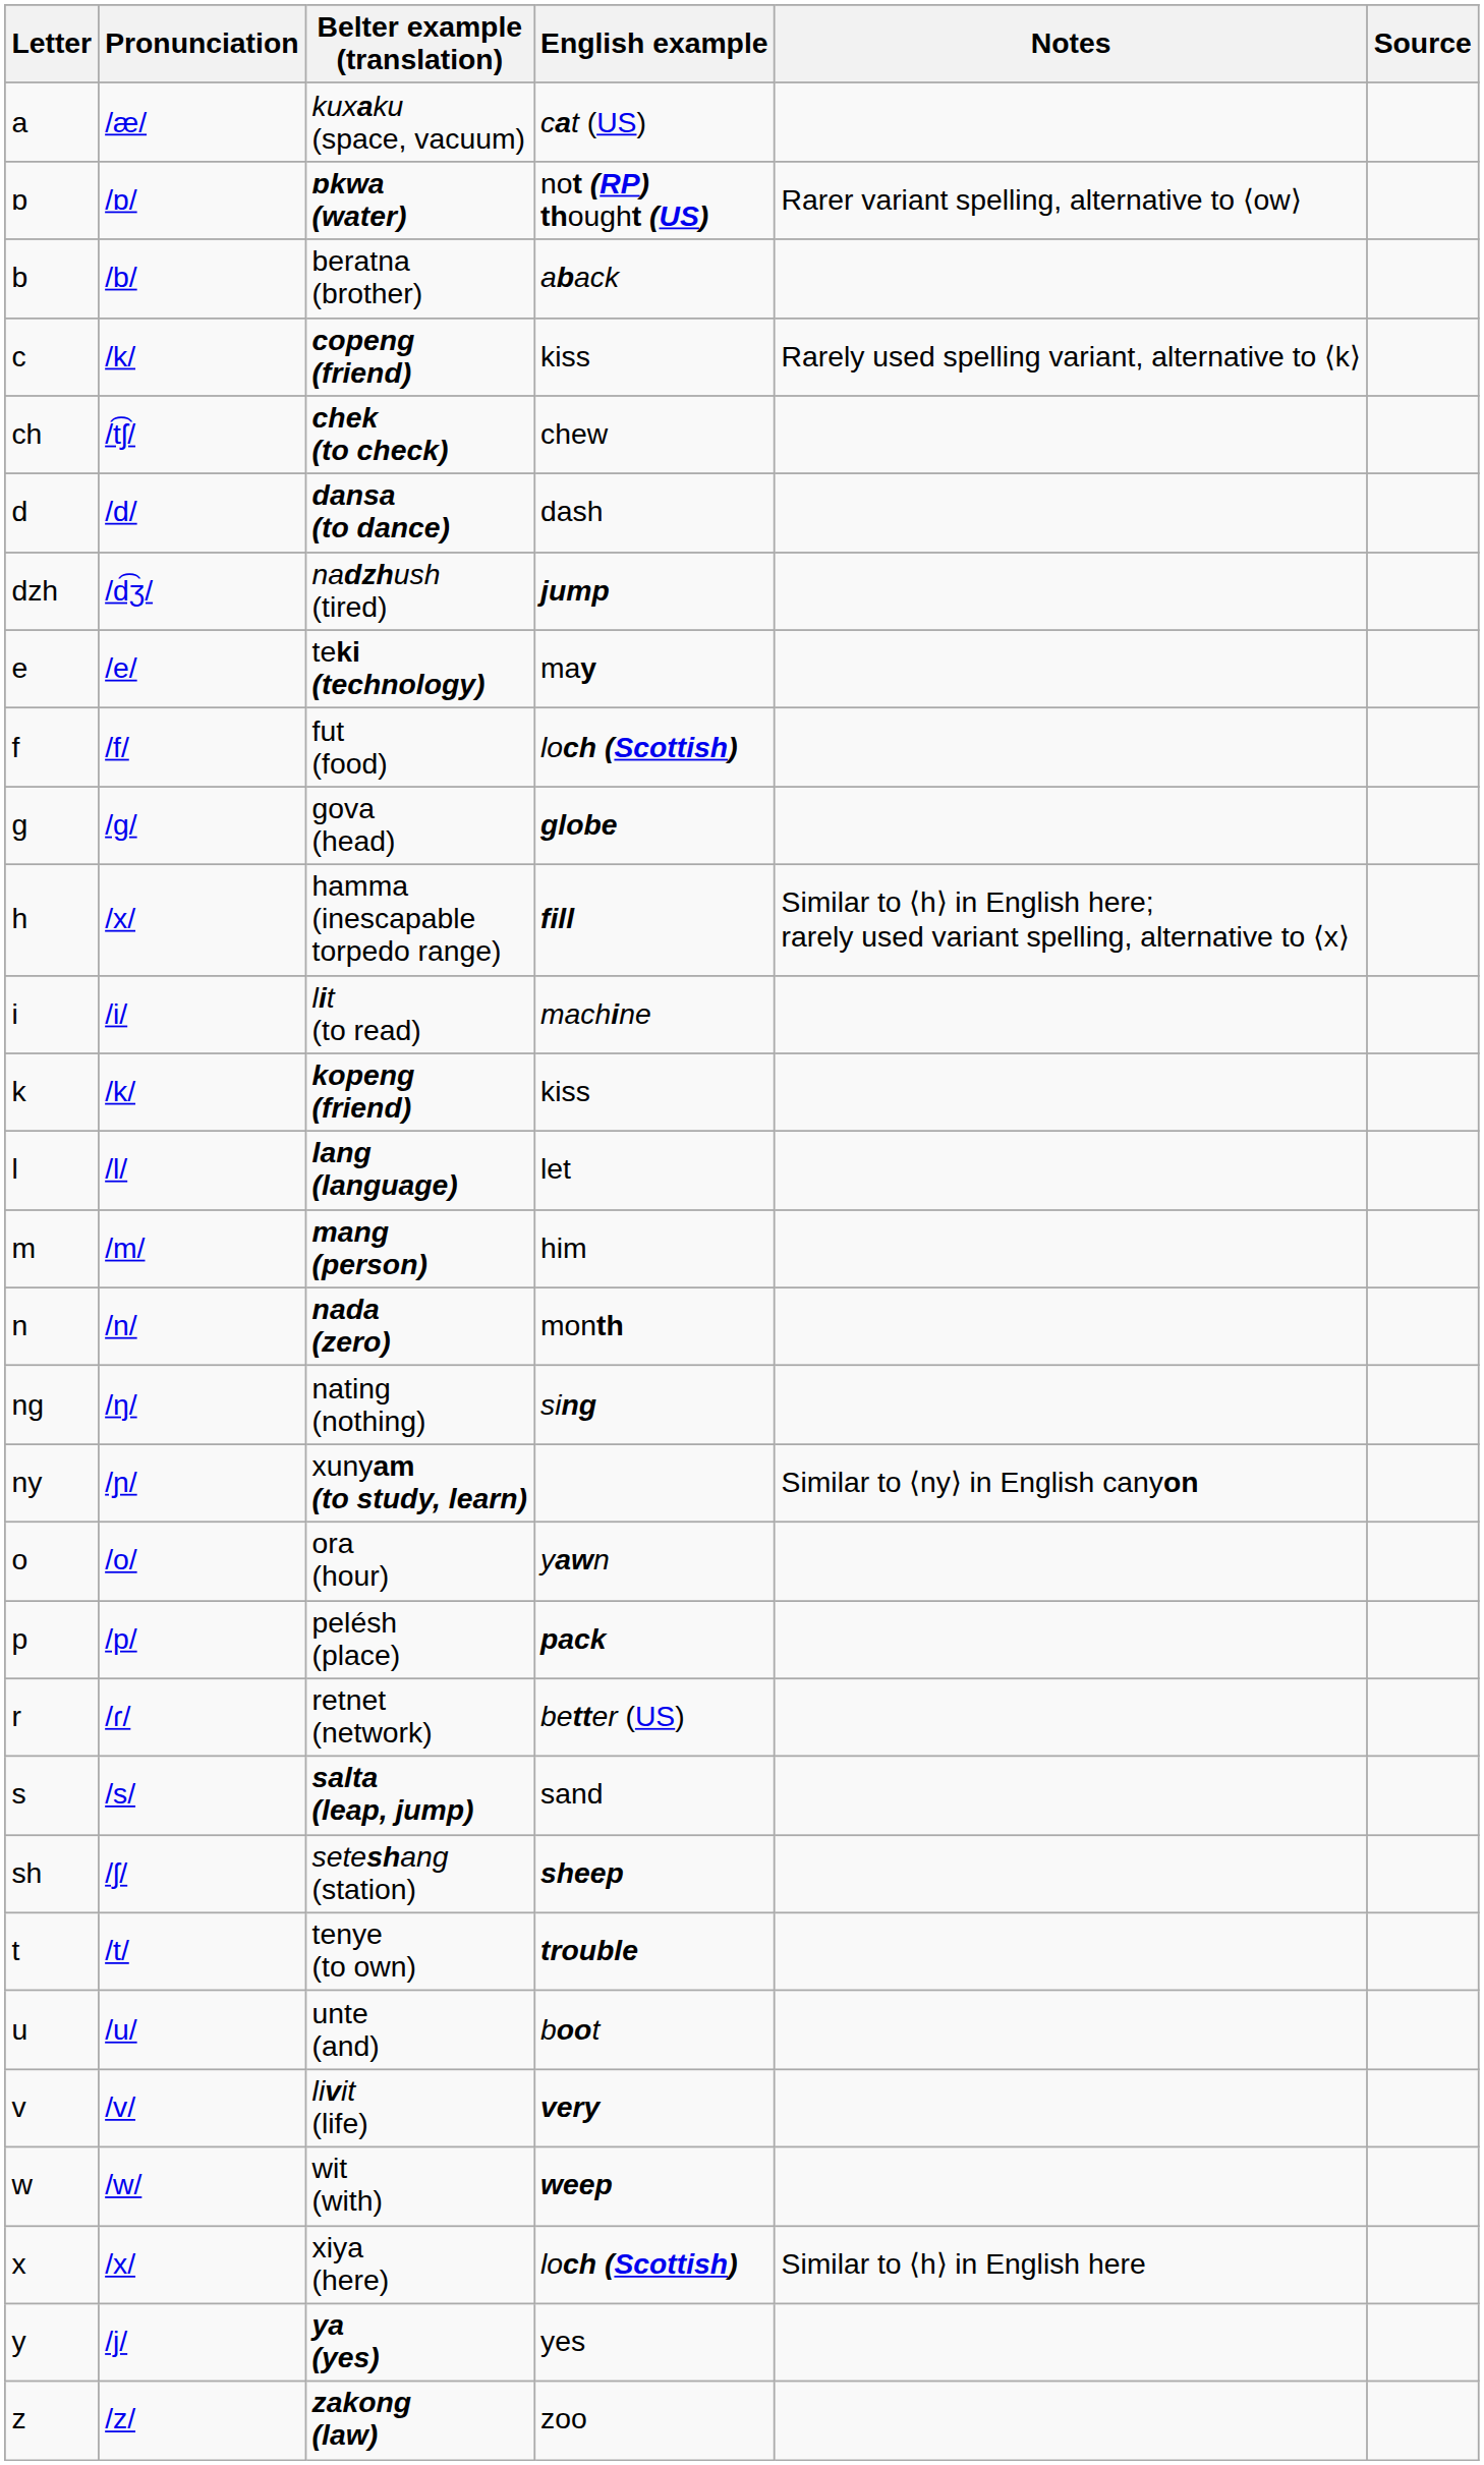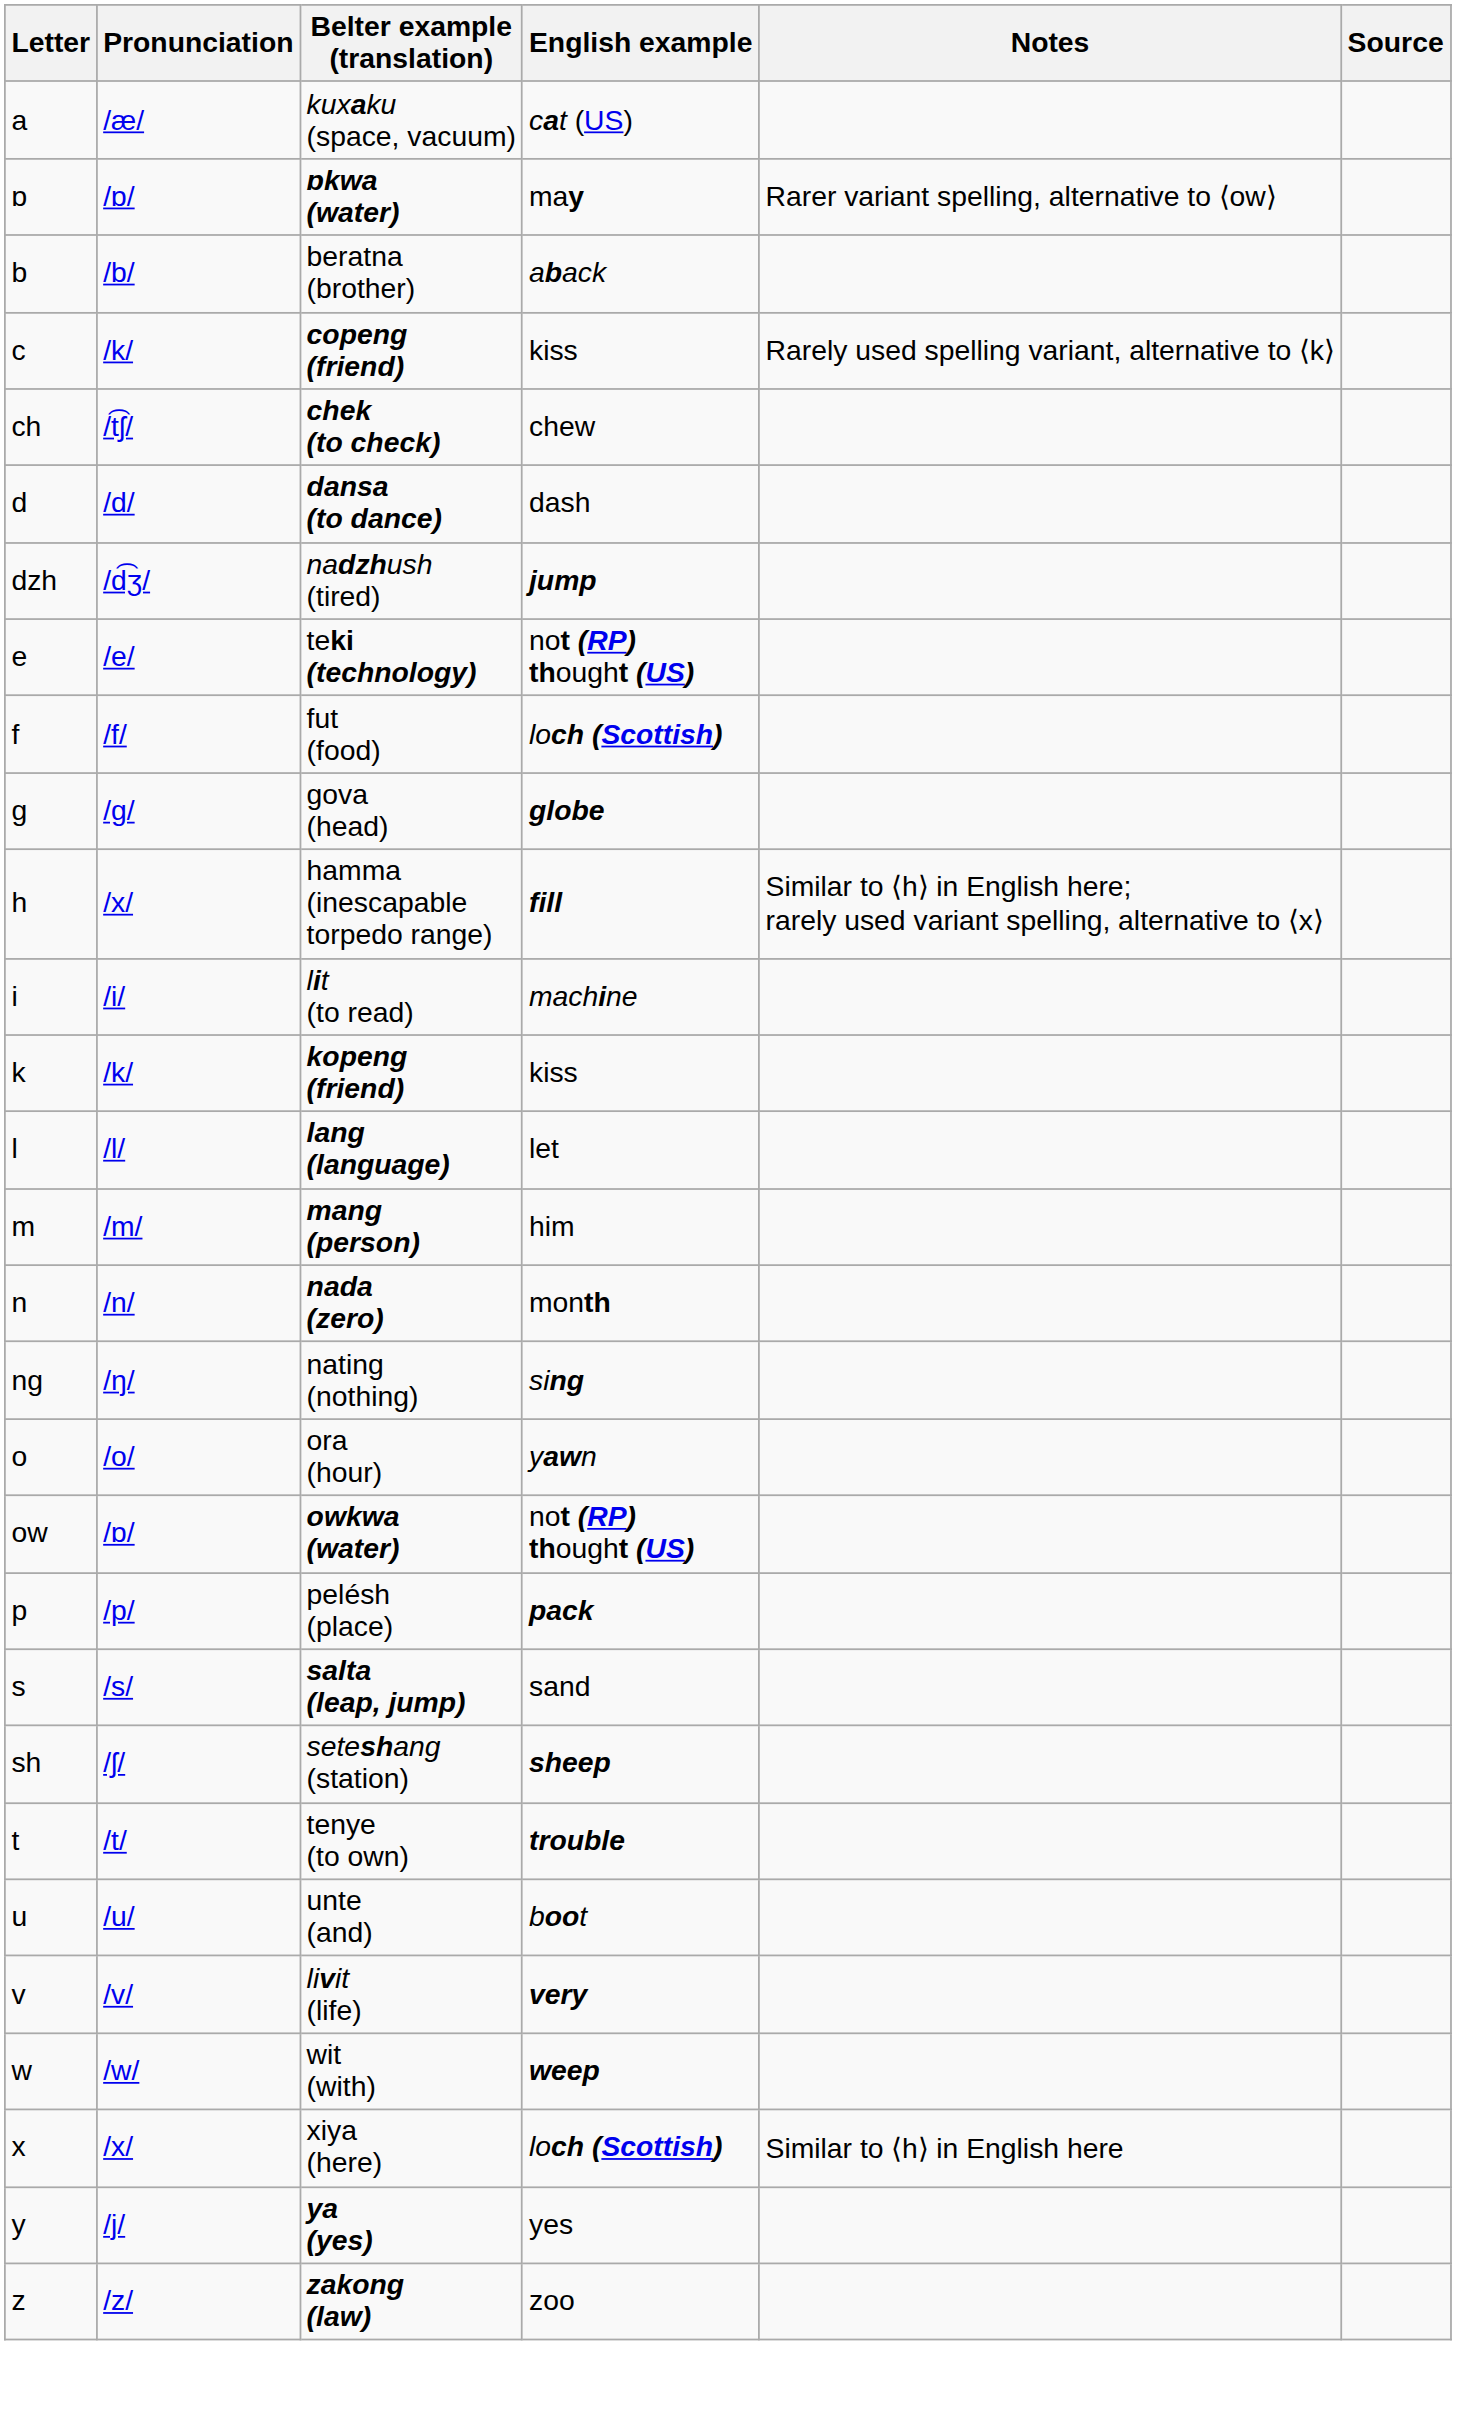ɒkwa (water) | English example: not (RP) thought (US) -> may
teki (technology) | English example: may -> not (RP) thought (US)
- row: ny | /ɲ/ | xunyam (to study, learn) | Similar to ⟨ny⟩ in English canyon
+ row: ow | /ɒ/ | owkwa (water) | not (RP) thought (US)
- row: r | /ɾ/ | retnet (network) | better (US)
